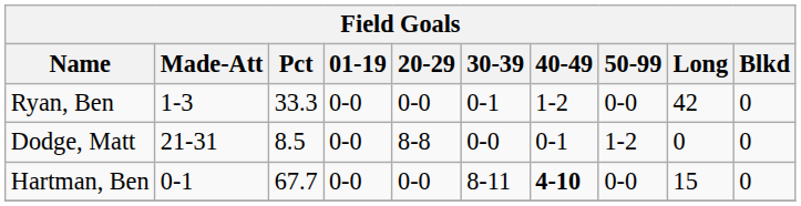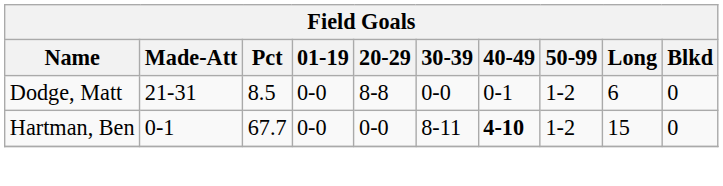- row: Ryan, Ben | 1-3 | 33.3 | 0-0 | 0-0 | 0-1 | 1-2 | 0-0 | 42 | 0
Dodge, Matt | Long: 0 -> 6
Hartman, Ben | 50-99: 0-0 -> 1-2
